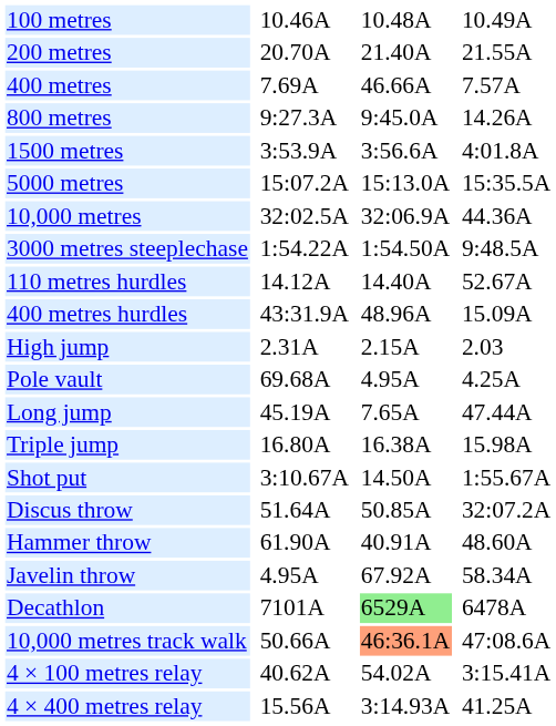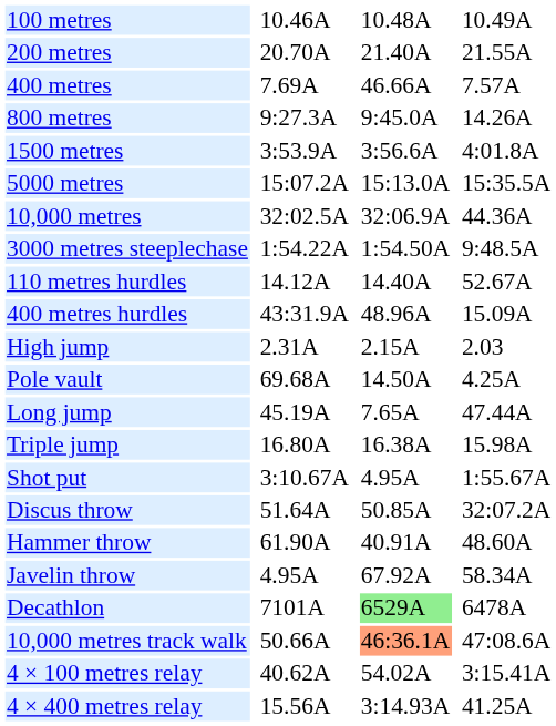Pole vault | column 5: 4.95A -> 14.50A
Shot put | column 5: 14.50A -> 4.95A
